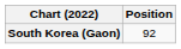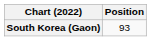South Korea (Gaon) | Position: 92 -> 93
